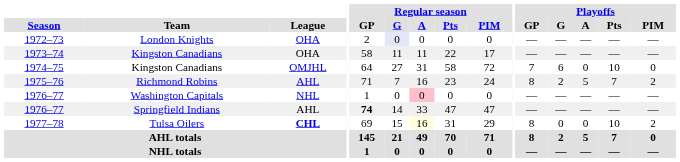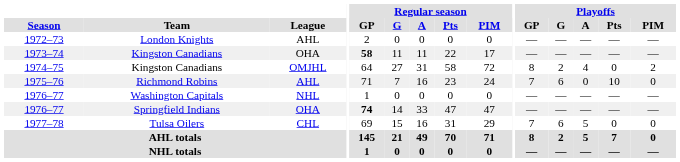1972–73 | League: OHA -> AHL
1972–73 | Regular season / G: lavender background -> no background
1973–74 | Regular season / GP: normal -> bold
1974–75 | Playoffs / GP: 7 -> 8
1974–75 | Playoffs / G: 6 -> 2
1974–75 | Playoffs / A: 0 -> 4
1974–75 | Playoffs / Pts: 10 -> 0
1974–75 | Playoffs / PIM: 0 -> 2
1975–76 | Playoffs / GP: 8 -> 7
1975–76 | Playoffs / G: 2 -> 6
1975–76 | Playoffs / A: 5 -> 0
1975–76 | Playoffs / Pts: 7 -> 10
1975–76 | Playoffs / PIM: 2 -> 0
1976–77 / Washington Capitals | Regular season / A: pink background -> no background
1976–77 / Springfield Indians | League: AHL -> OHA
1977–78 | League: bold -> normal
1977–78 | Regular season / A: lightyellow background -> no background
1977–78 | Playoffs / GP: 8 -> 7
1977–78 | Playoffs / G: 0 -> 6
1977–78 | Playoffs / A: 0 -> 5
1977–78 | Playoffs / Pts: 10 -> 0
1977–78 | Playoffs / PIM: 2 -> 0
